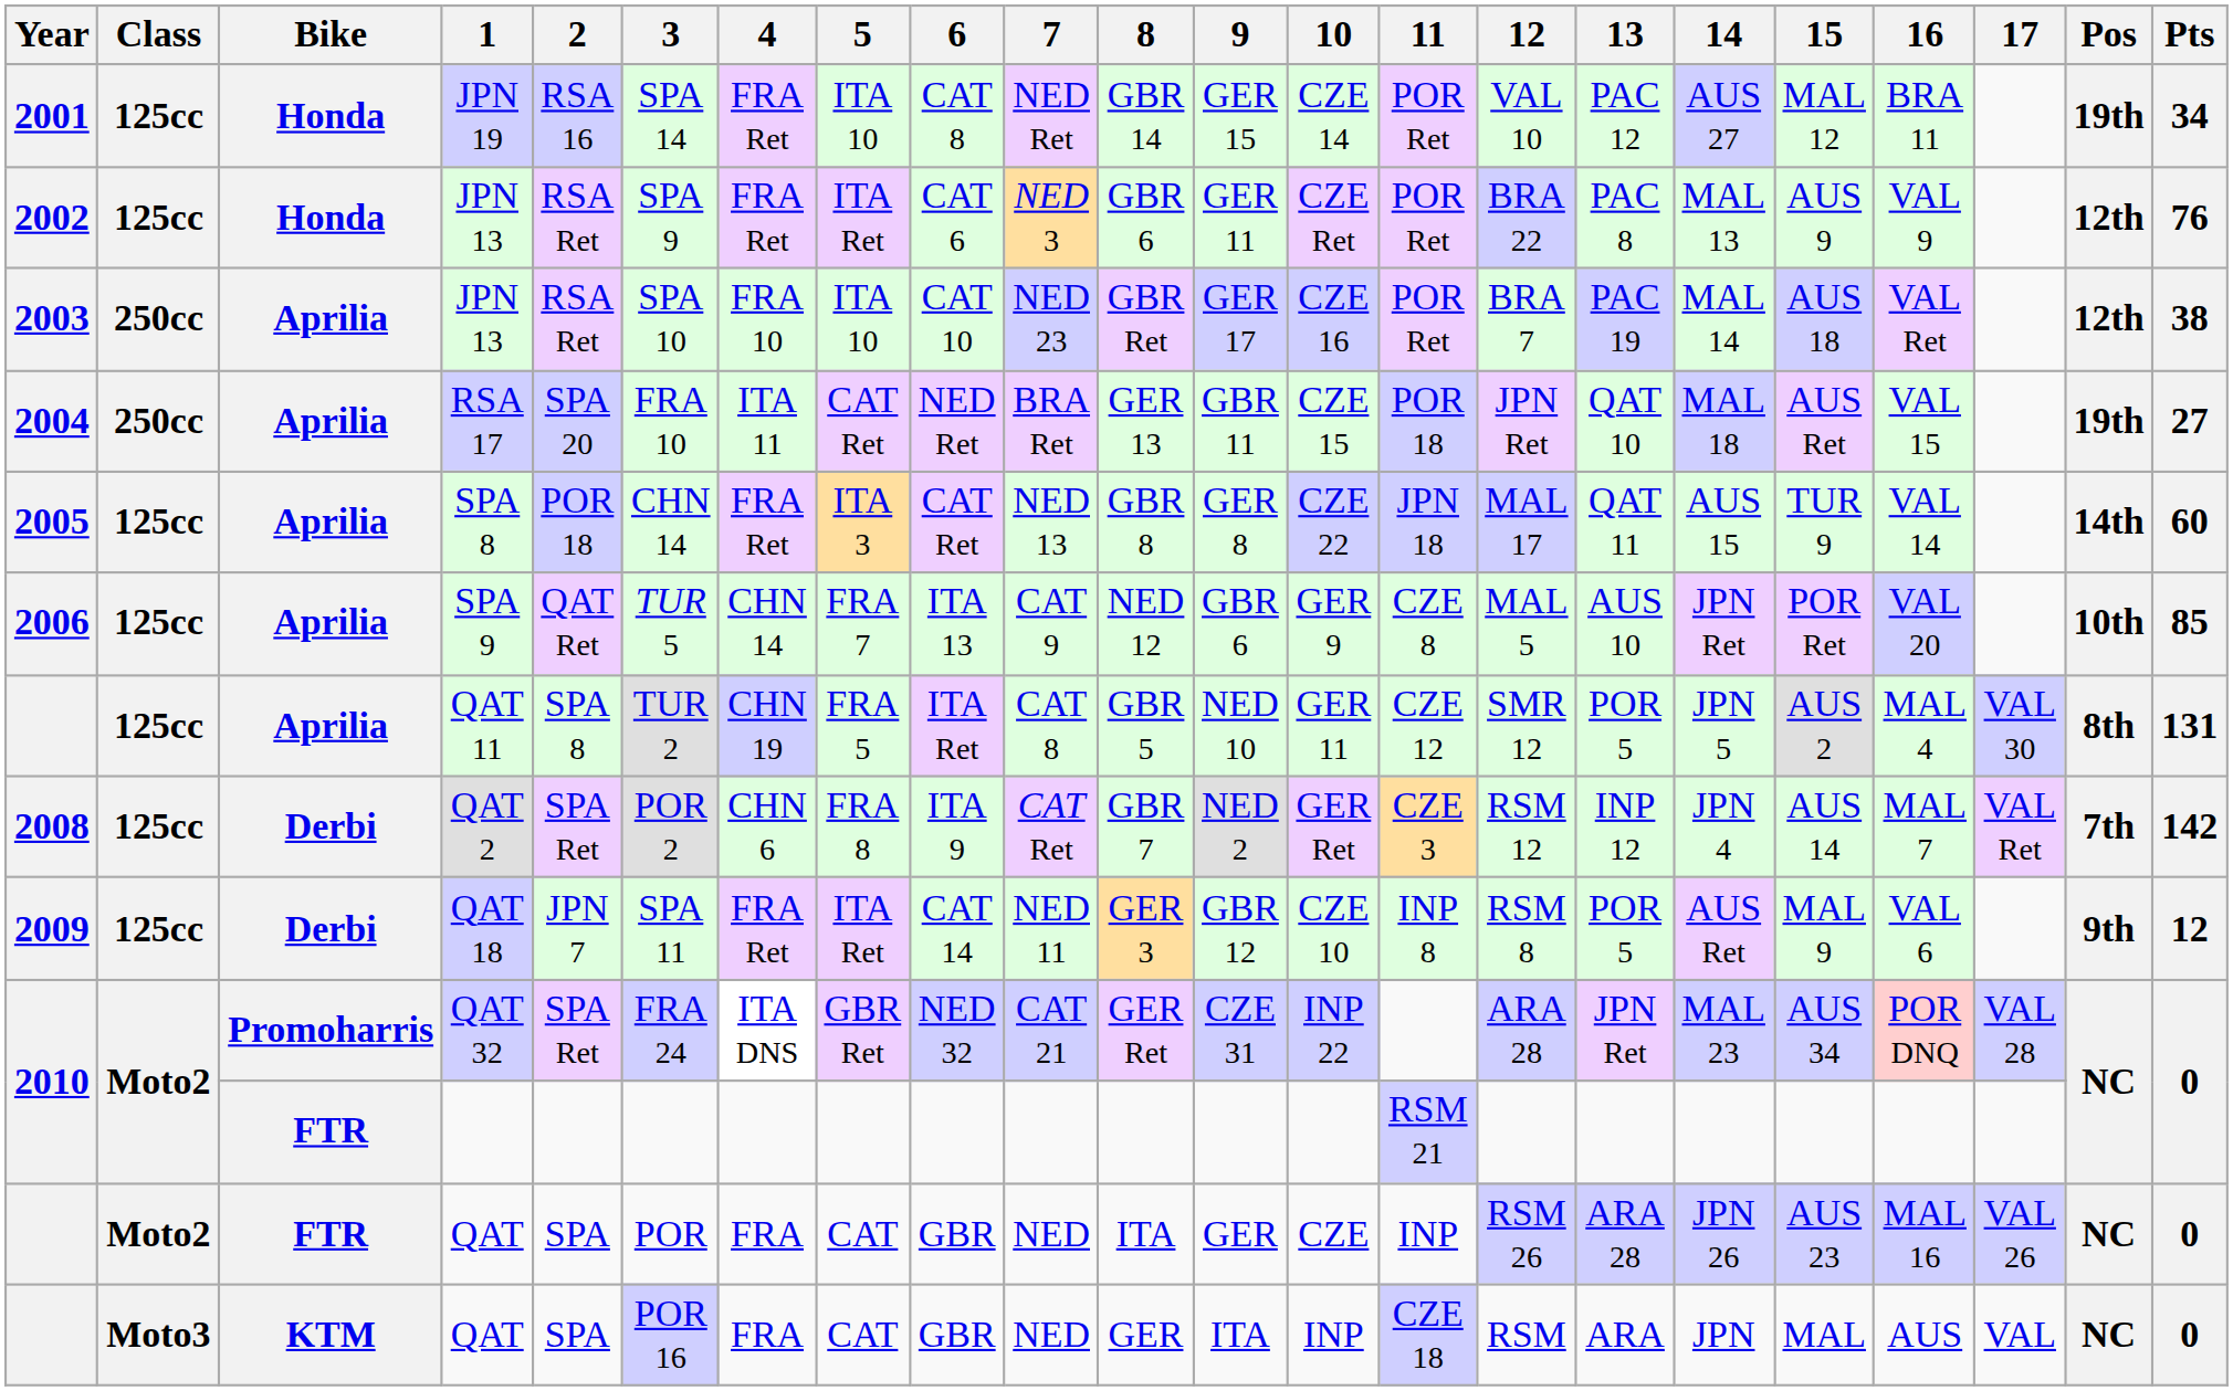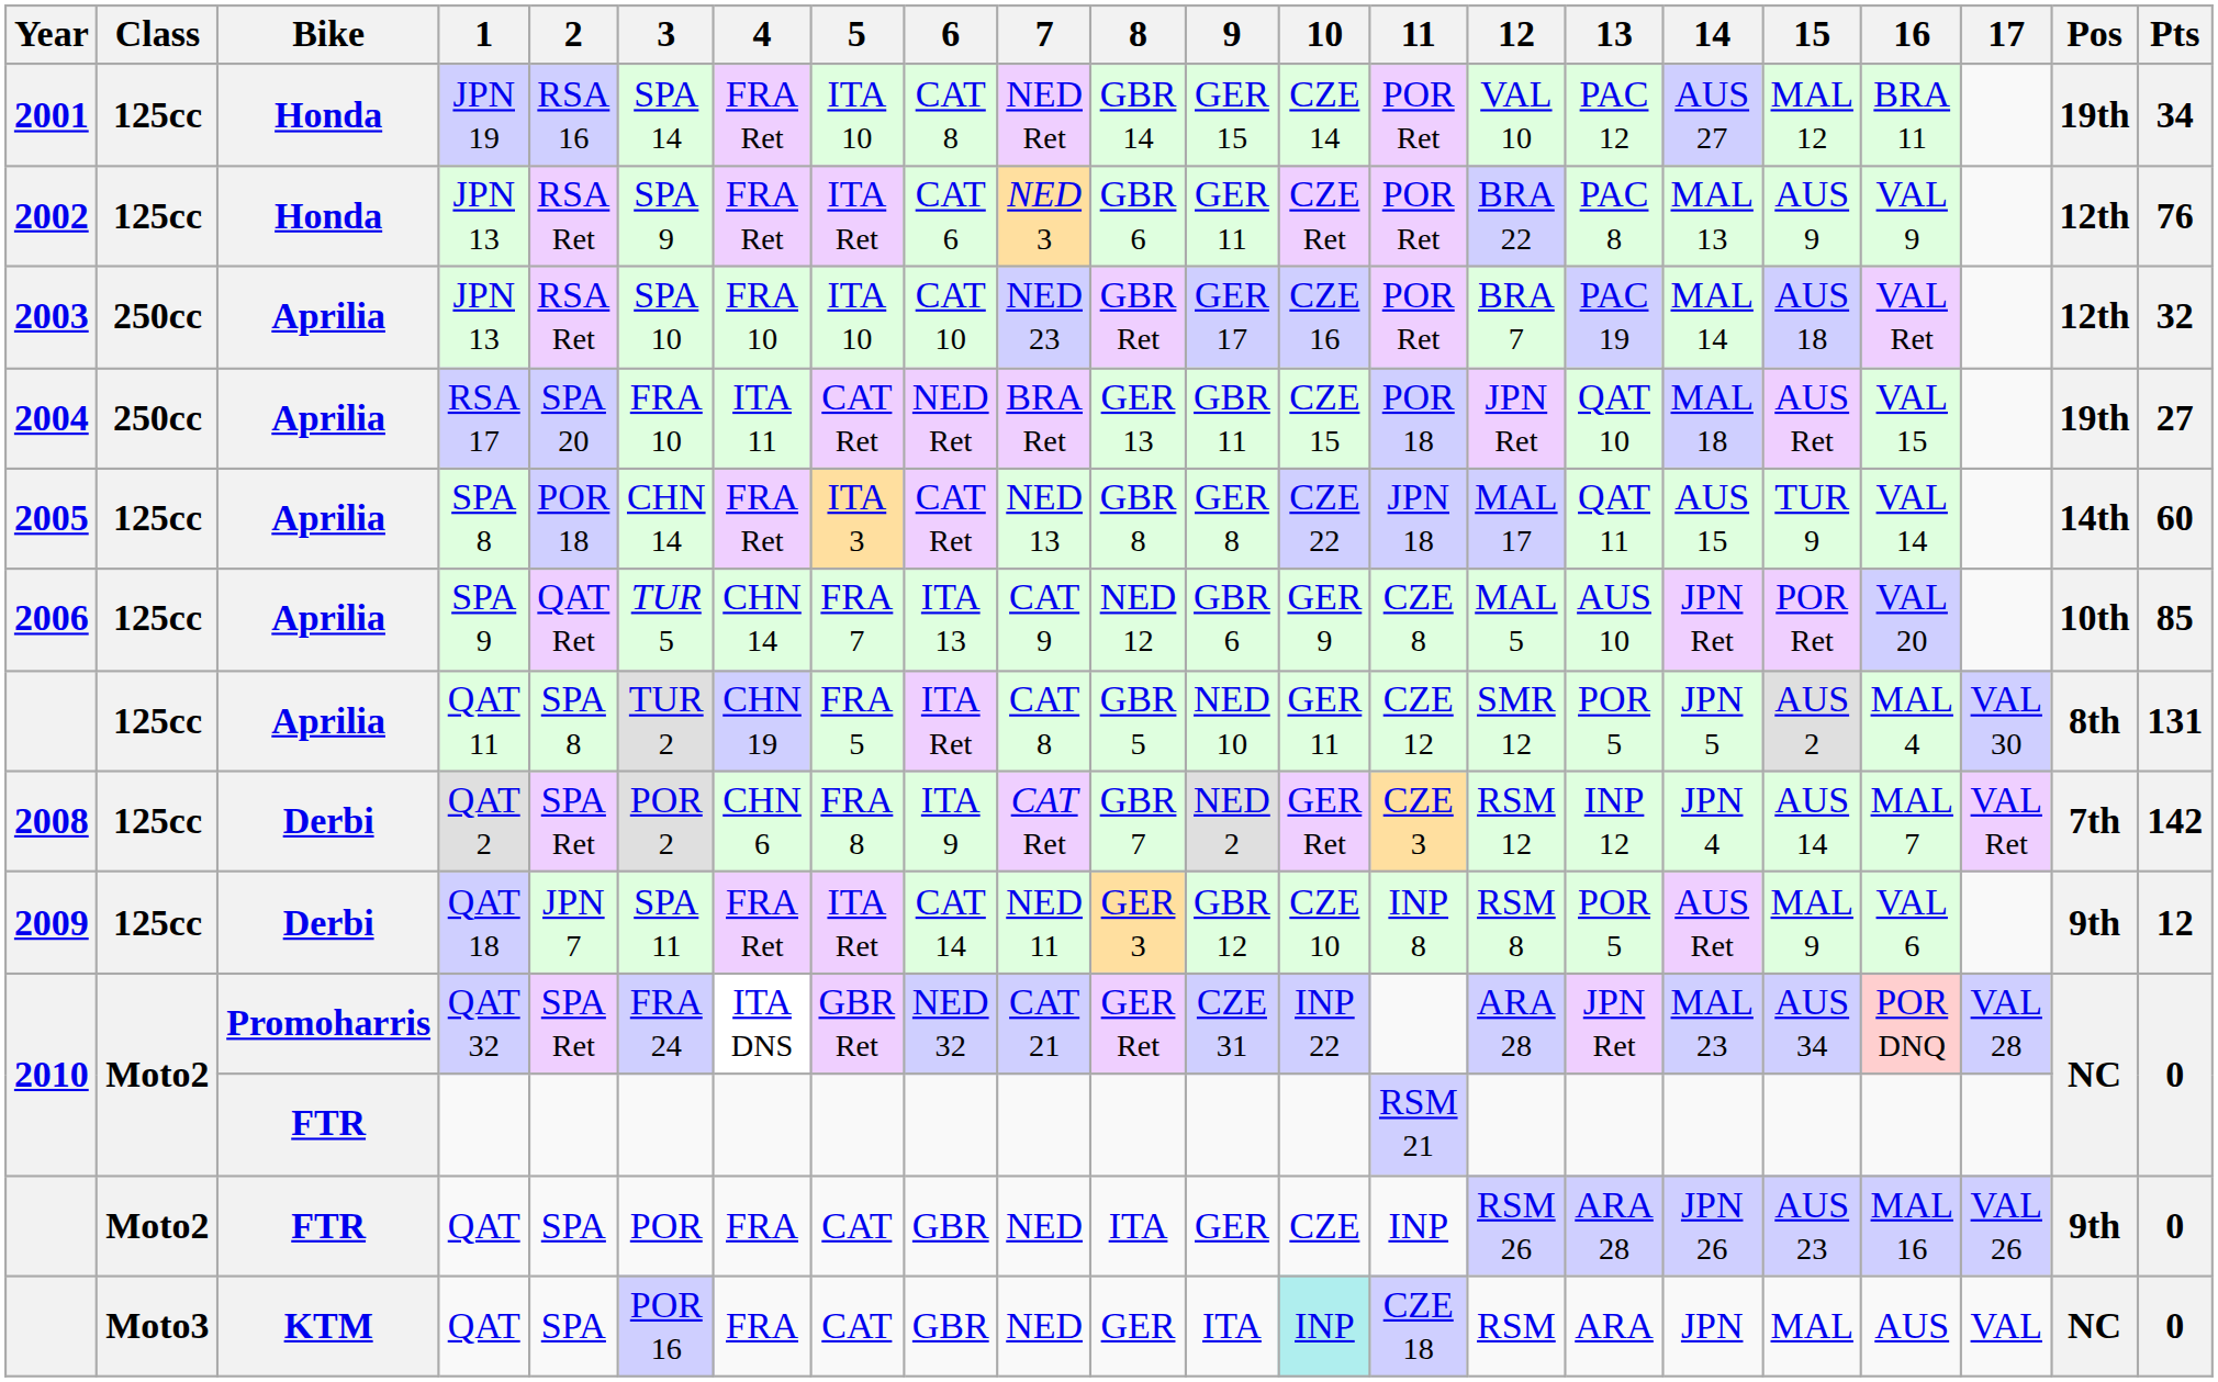Aprilia / JPN 13 | Pts: 38 -> 32
FTR / QAT | Pos: NC -> 9th
KTM / QAT | 10: no background -> paleturquoise background
